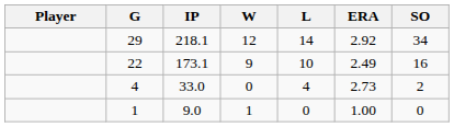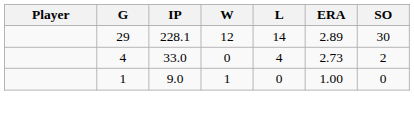29 | IP: 218.1 -> 228.1
29 | ERA: 2.92 -> 2.89
29 | SO: 34 -> 30
- row: 22 | 173.1 | 9 | 10 | 2.49 | 16
